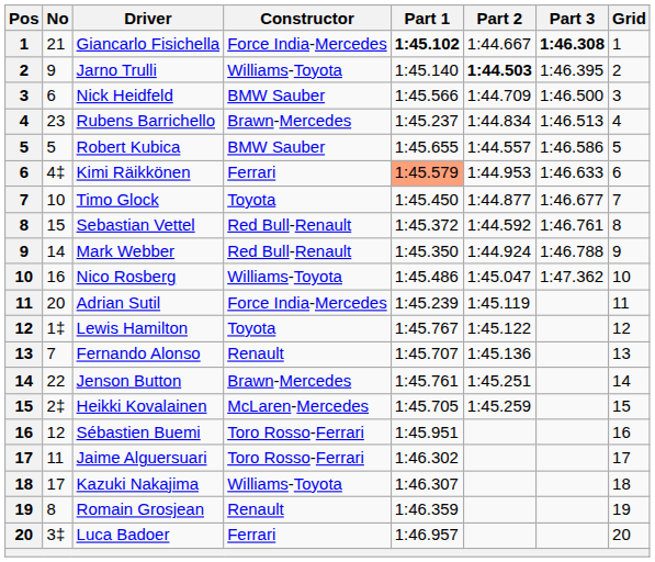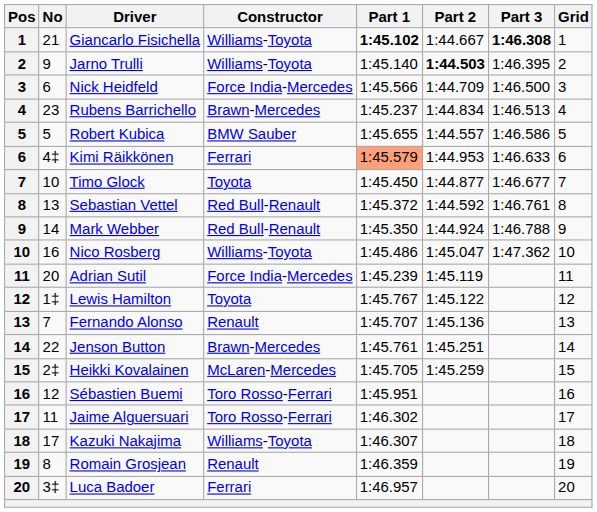Giancarlo Fisichella | Constructor: Force India-Mercedes -> Williams-Toyota
Nick Heidfeld | Constructor: BMW Sauber -> Force India-Mercedes
Sebastian Vettel | No: 15 -> 13
